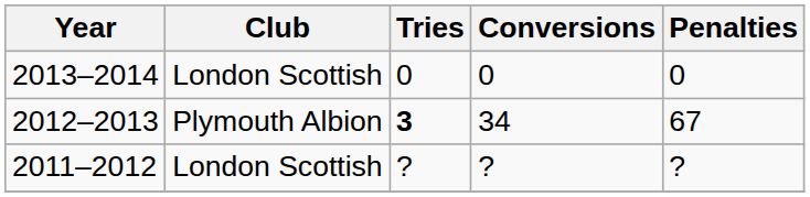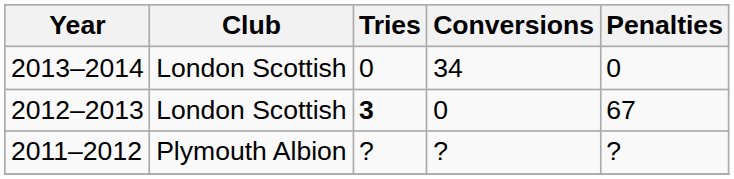2013–2014 | Conversions: 0 -> 34
2012–2013 | Club: Plymouth Albion -> London Scottish
2012–2013 | Conversions: 34 -> 0
2011–2012 | Club: London Scottish -> Plymouth Albion
